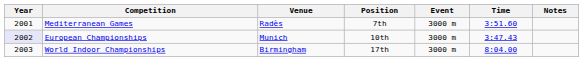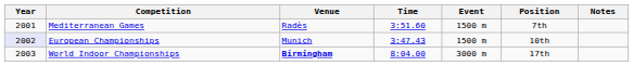columns swapped: Position <-> Time
Mediterranean Games | Event: 3000 m -> 1500 m
European Championships | Event: 3000 m -> 1500 m
World Indoor Championships | Venue: normal -> bold
